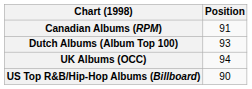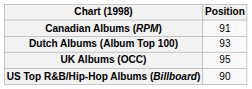UK Albums (OCC) | Position: 94 -> 95
